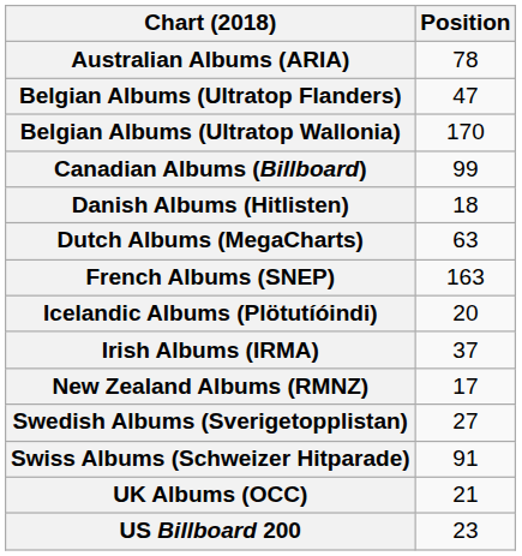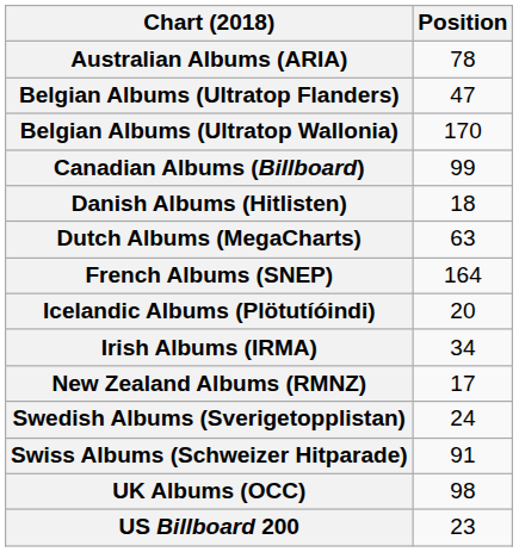French Albums (SNEP) | Position: 163 -> 164
Irish Albums (IRMA) | Position: 37 -> 34
Swedish Albums (Sverigetopplistan) | Position: 27 -> 24
UK Albums (OCC) | Position: 21 -> 98
